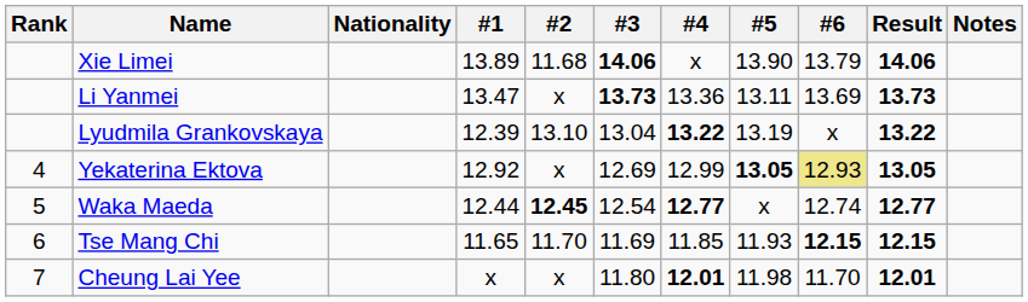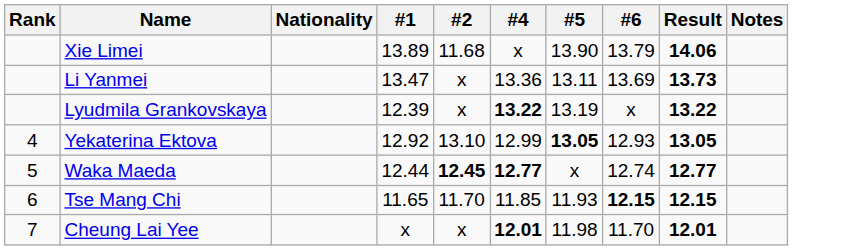- column: #3 | 14.06 | 13.73 | 13.04 | 12.69 | 12.54 | 11.69 | 11.80
Lyudmila Grankovskaya | #2: 13.10 -> x
Yekaterina Ektova | #2: x -> 13.10
Yekaterina Ektova | #6: khaki background -> no background
